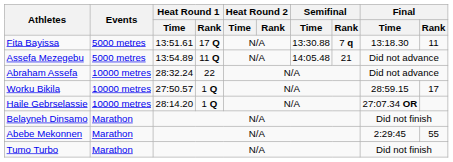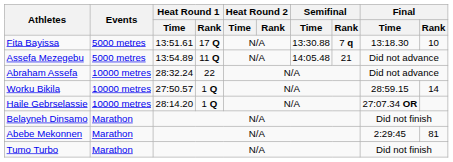Fita Bayissa | Final / Rank: 11 -> 10
Worku Bikila | Final / Rank: 17 -> 14
Abebe Mekonnen | Final / Rank: 55 -> 81
